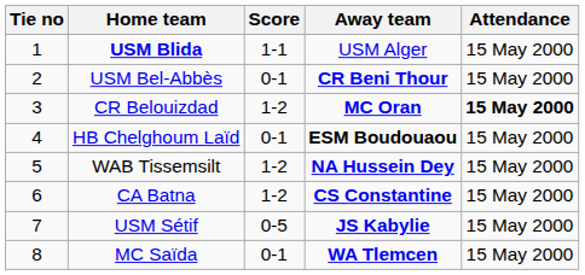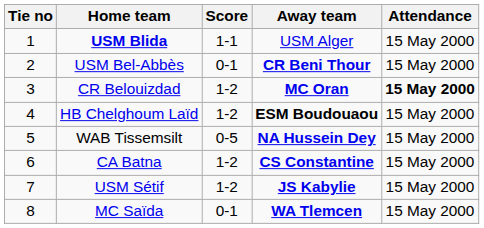HB Chelghoum Laïd | Score: 0-1 -> 1-2
WAB Tissemsilt | Score: 1-2 -> 0-5
USM Sétif | Score: 0-5 -> 1-2
